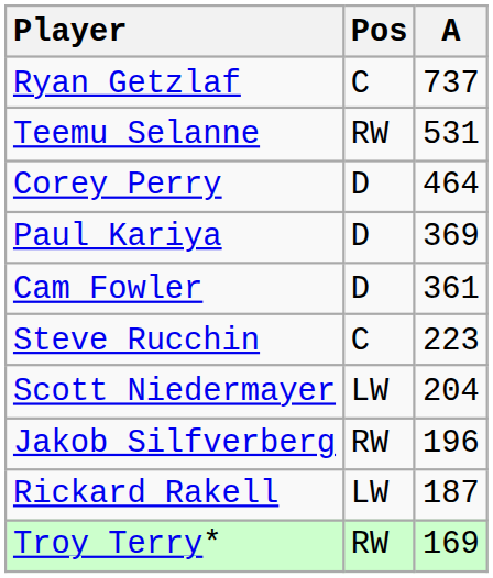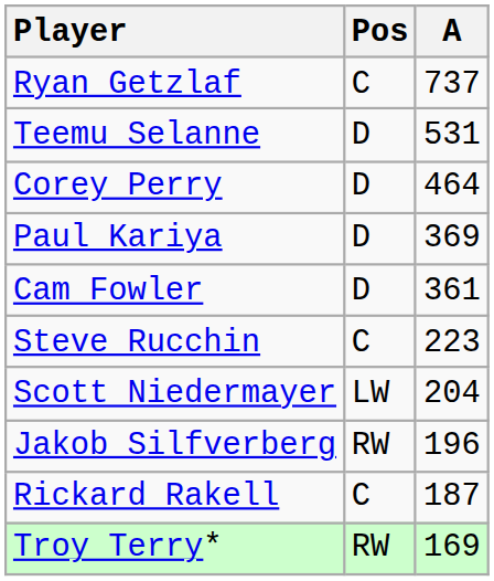Teemu Selanne | Pos: RW -> D
Rickard Rakell | Pos: LW -> C
